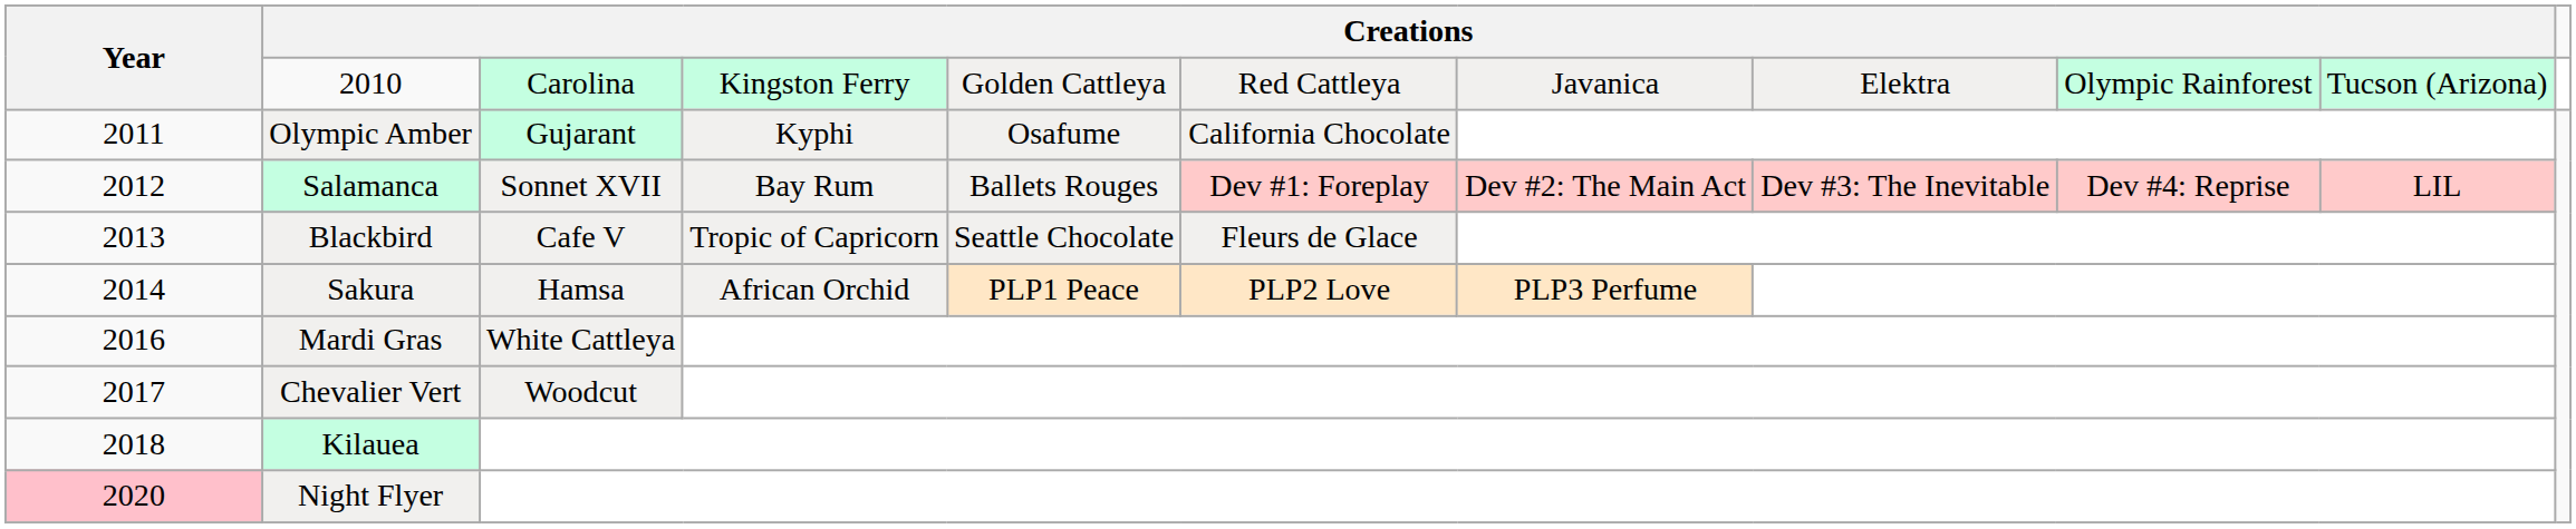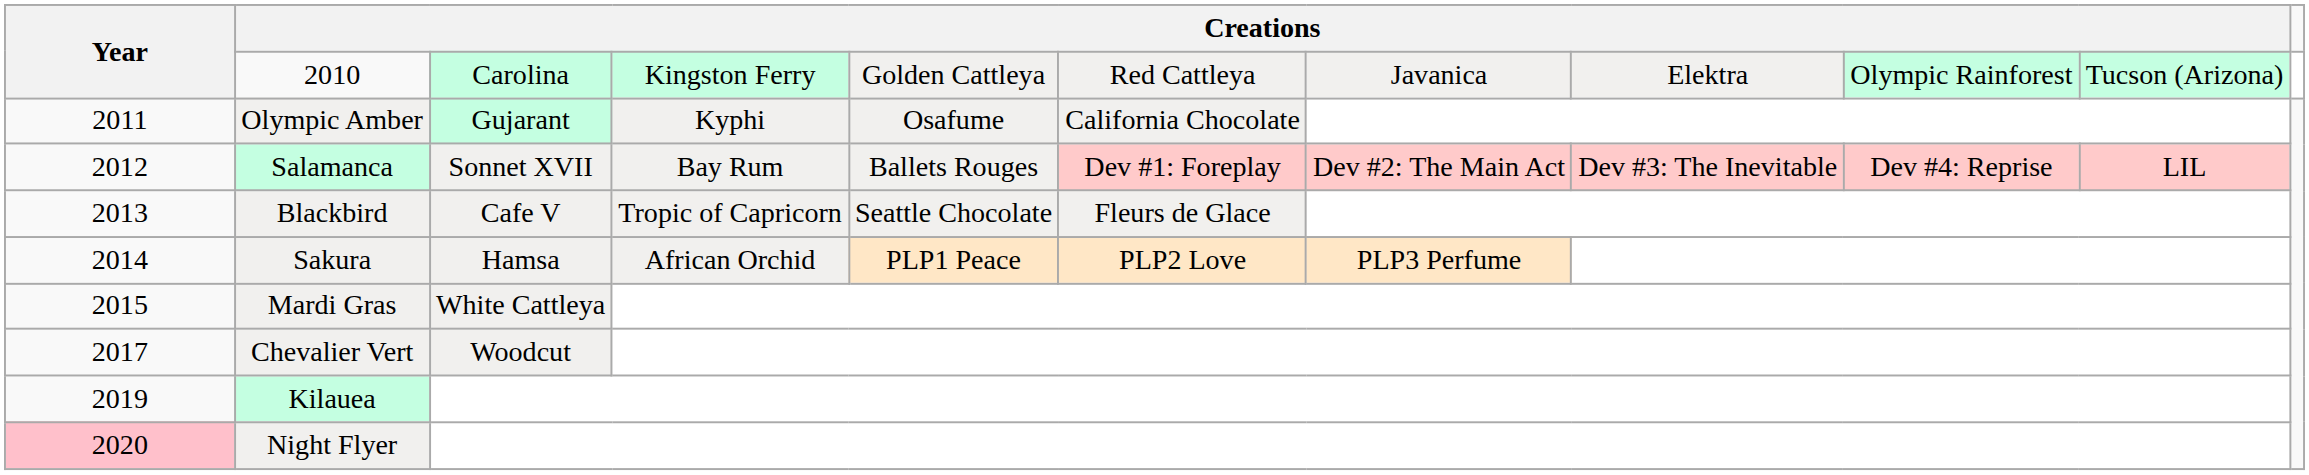Mardi Gras | Year: 2016 -> 2015
Kilauea | Year: 2018 -> 2019
